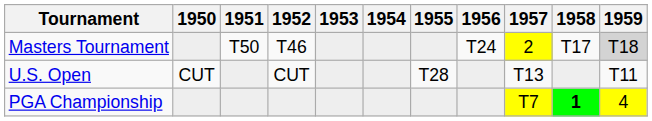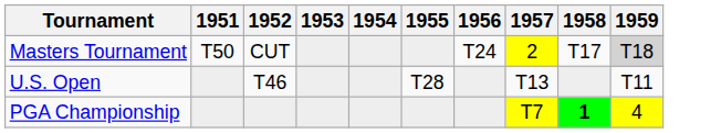- column: 1950 | CUT
Masters Tournament | 1952: T46 -> CUT
U.S. Open | 1952: CUT -> T46
